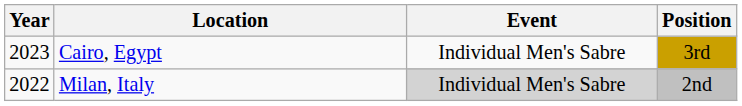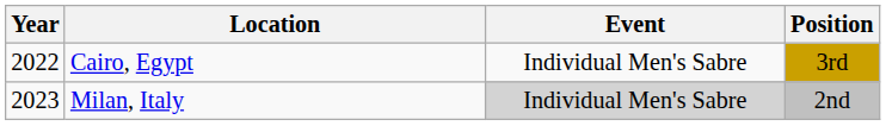Cairo, Egypt | Year: 2023 -> 2022
Milan, Italy | Year: 2022 -> 2023
